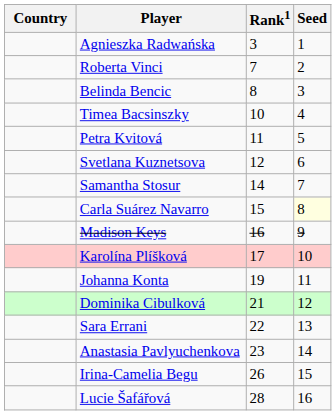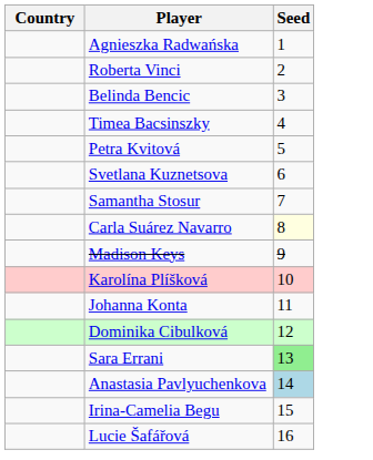- column: Rank1 | 3 | 7 | 8 | 10 | 11 | 12 | 14 | 15 | 16 | 17 | 19 | 21 | 22 | 23 | 26 | 28
Sara Errani | Seed: no background -> lightgreen background
Anastasia Pavlyuchenkova | Seed: no background -> lightblue background
